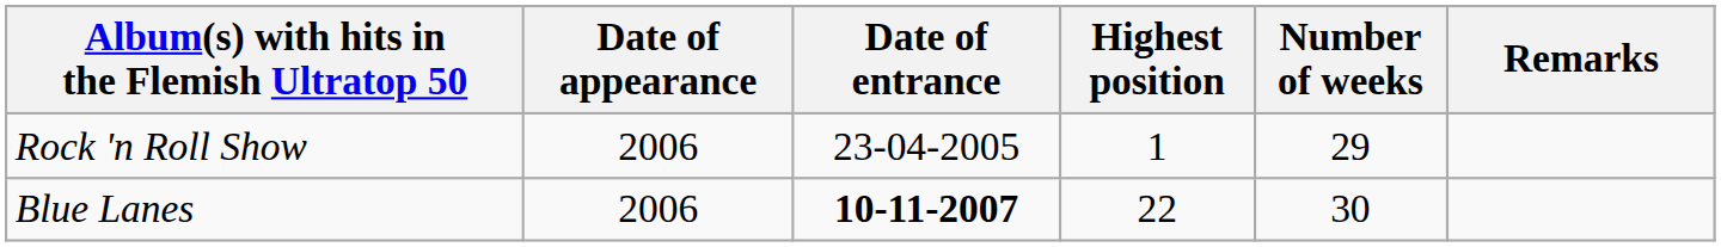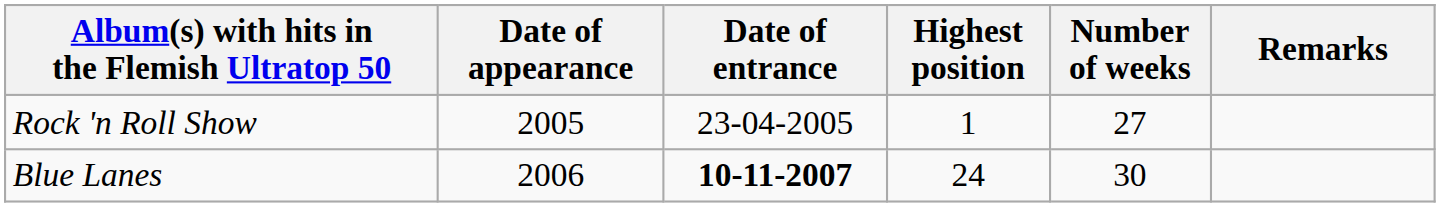Rock 'n Roll Show | Date of appearance: 2006 -> 2005
Rock 'n Roll Show | Number of weeks: 29 -> 27
Blue Lanes | Highest position: 22 -> 24
